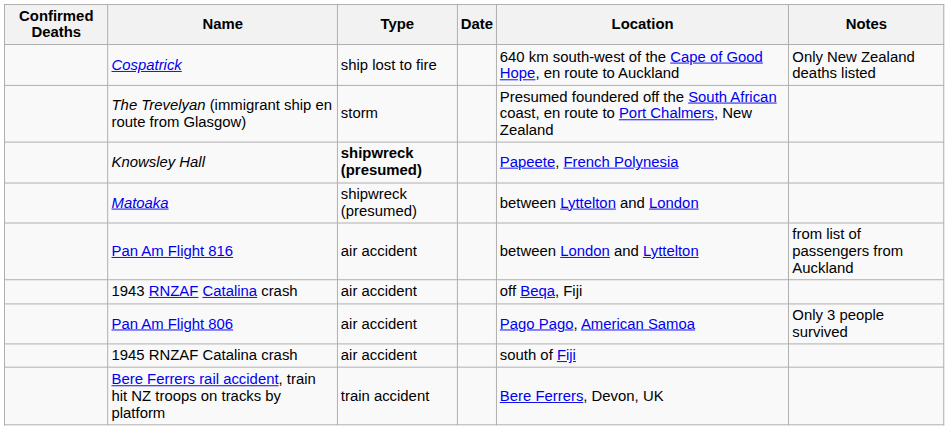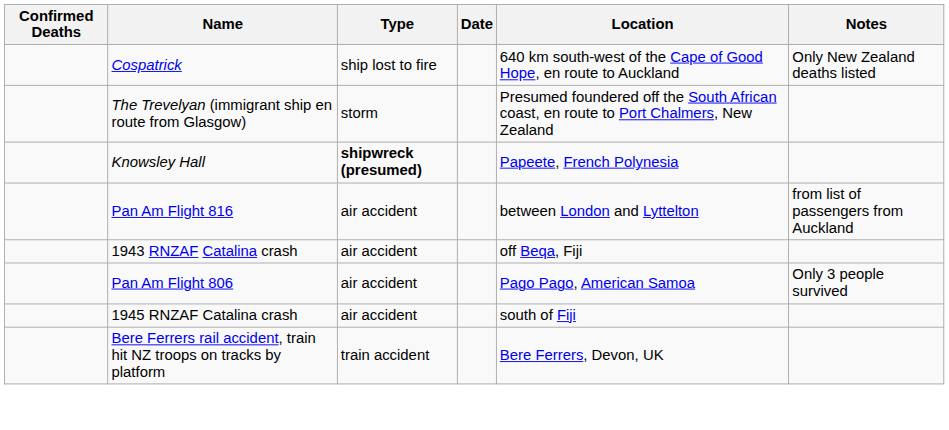- row: Matoaka | shipwreck (presumed) | between Lyttelton and London
